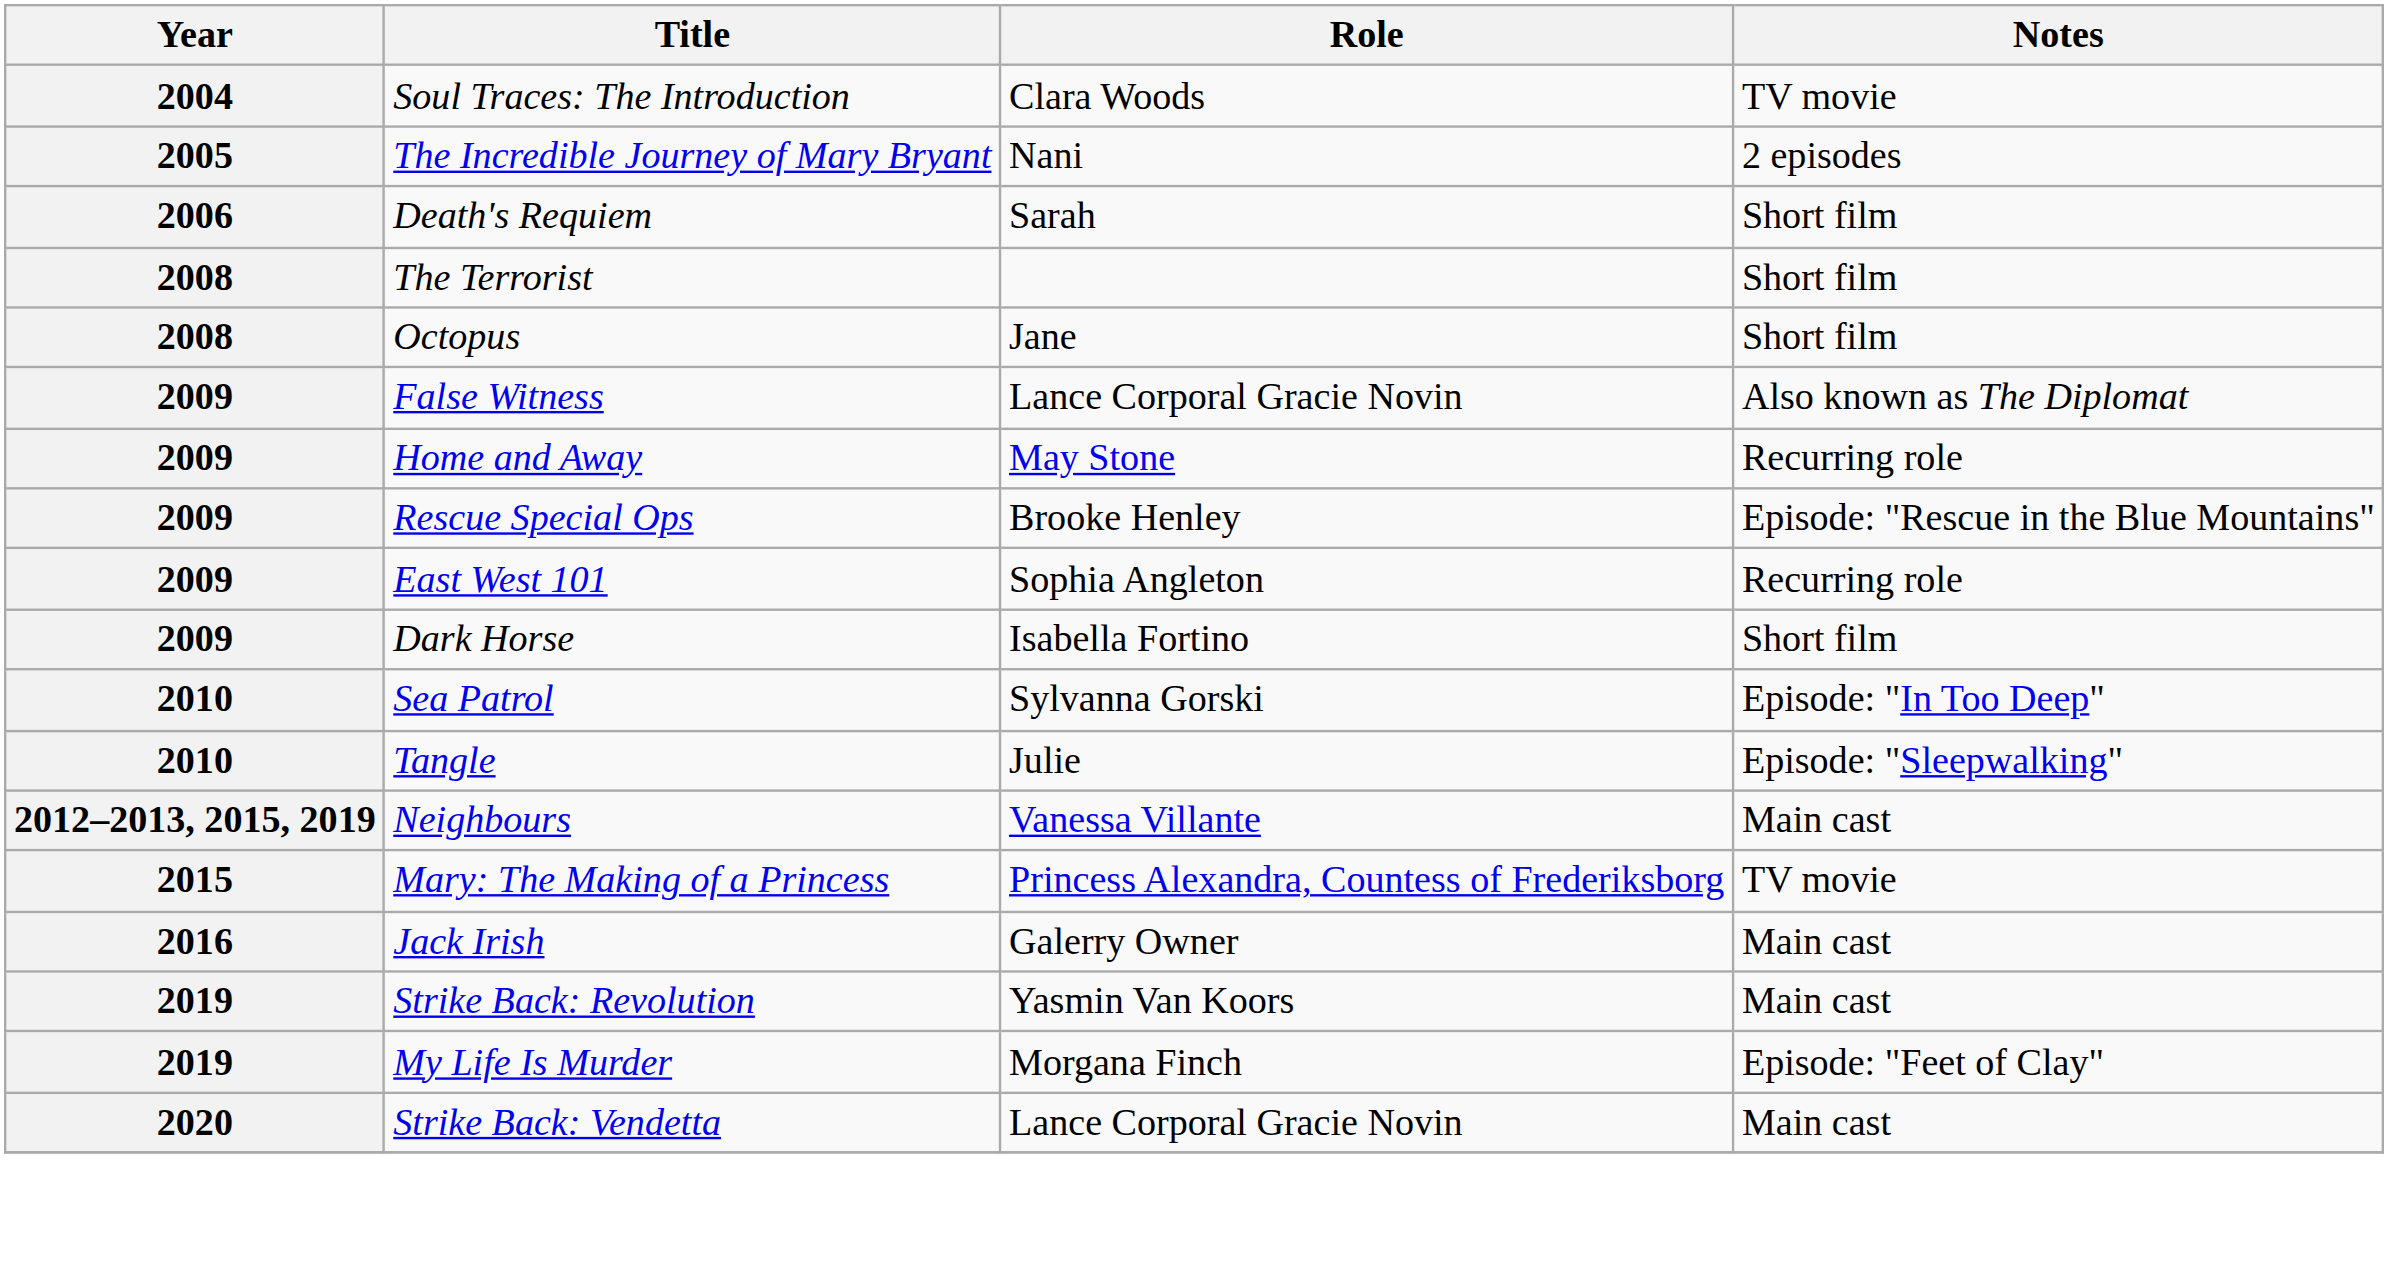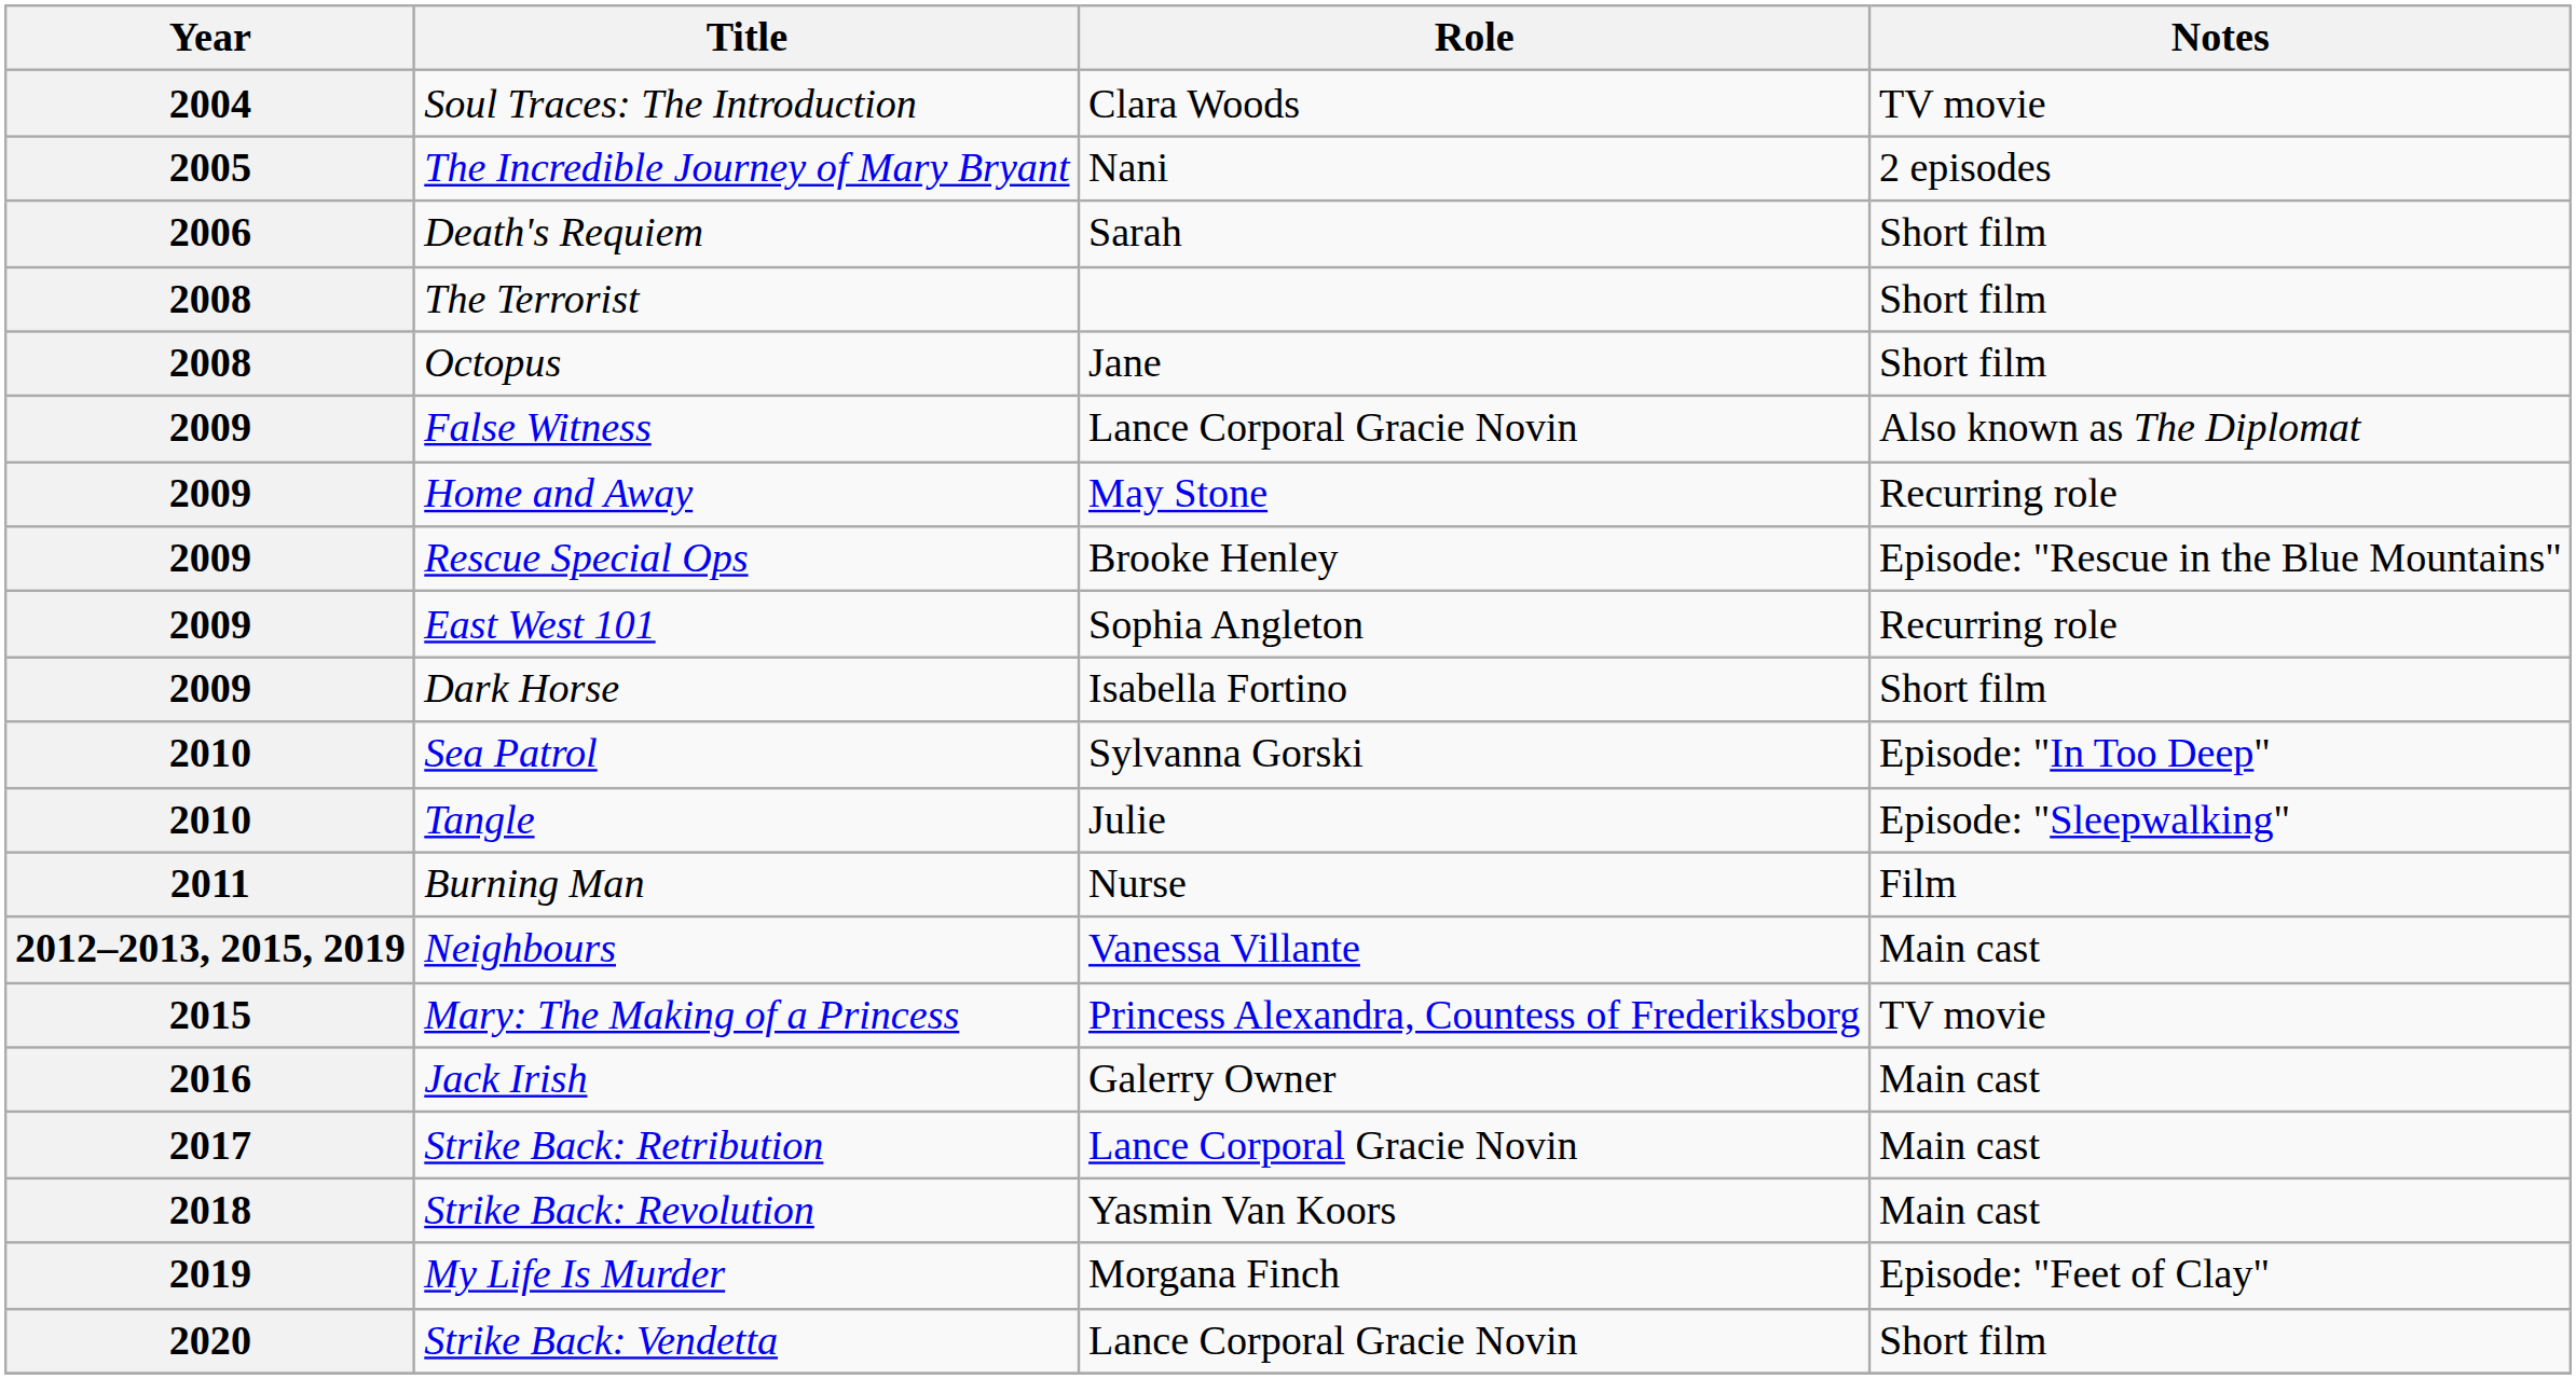+ row: 2011 | Burning Man | Nurse | Film
+ row: 2017 | Strike Back: Retribution | Lance Corporal Gracie Novin | Main cast
Strike Back: Revolution | Year: 2019 -> 2018
Strike Back: Vendetta | Notes: Main cast -> Short film
